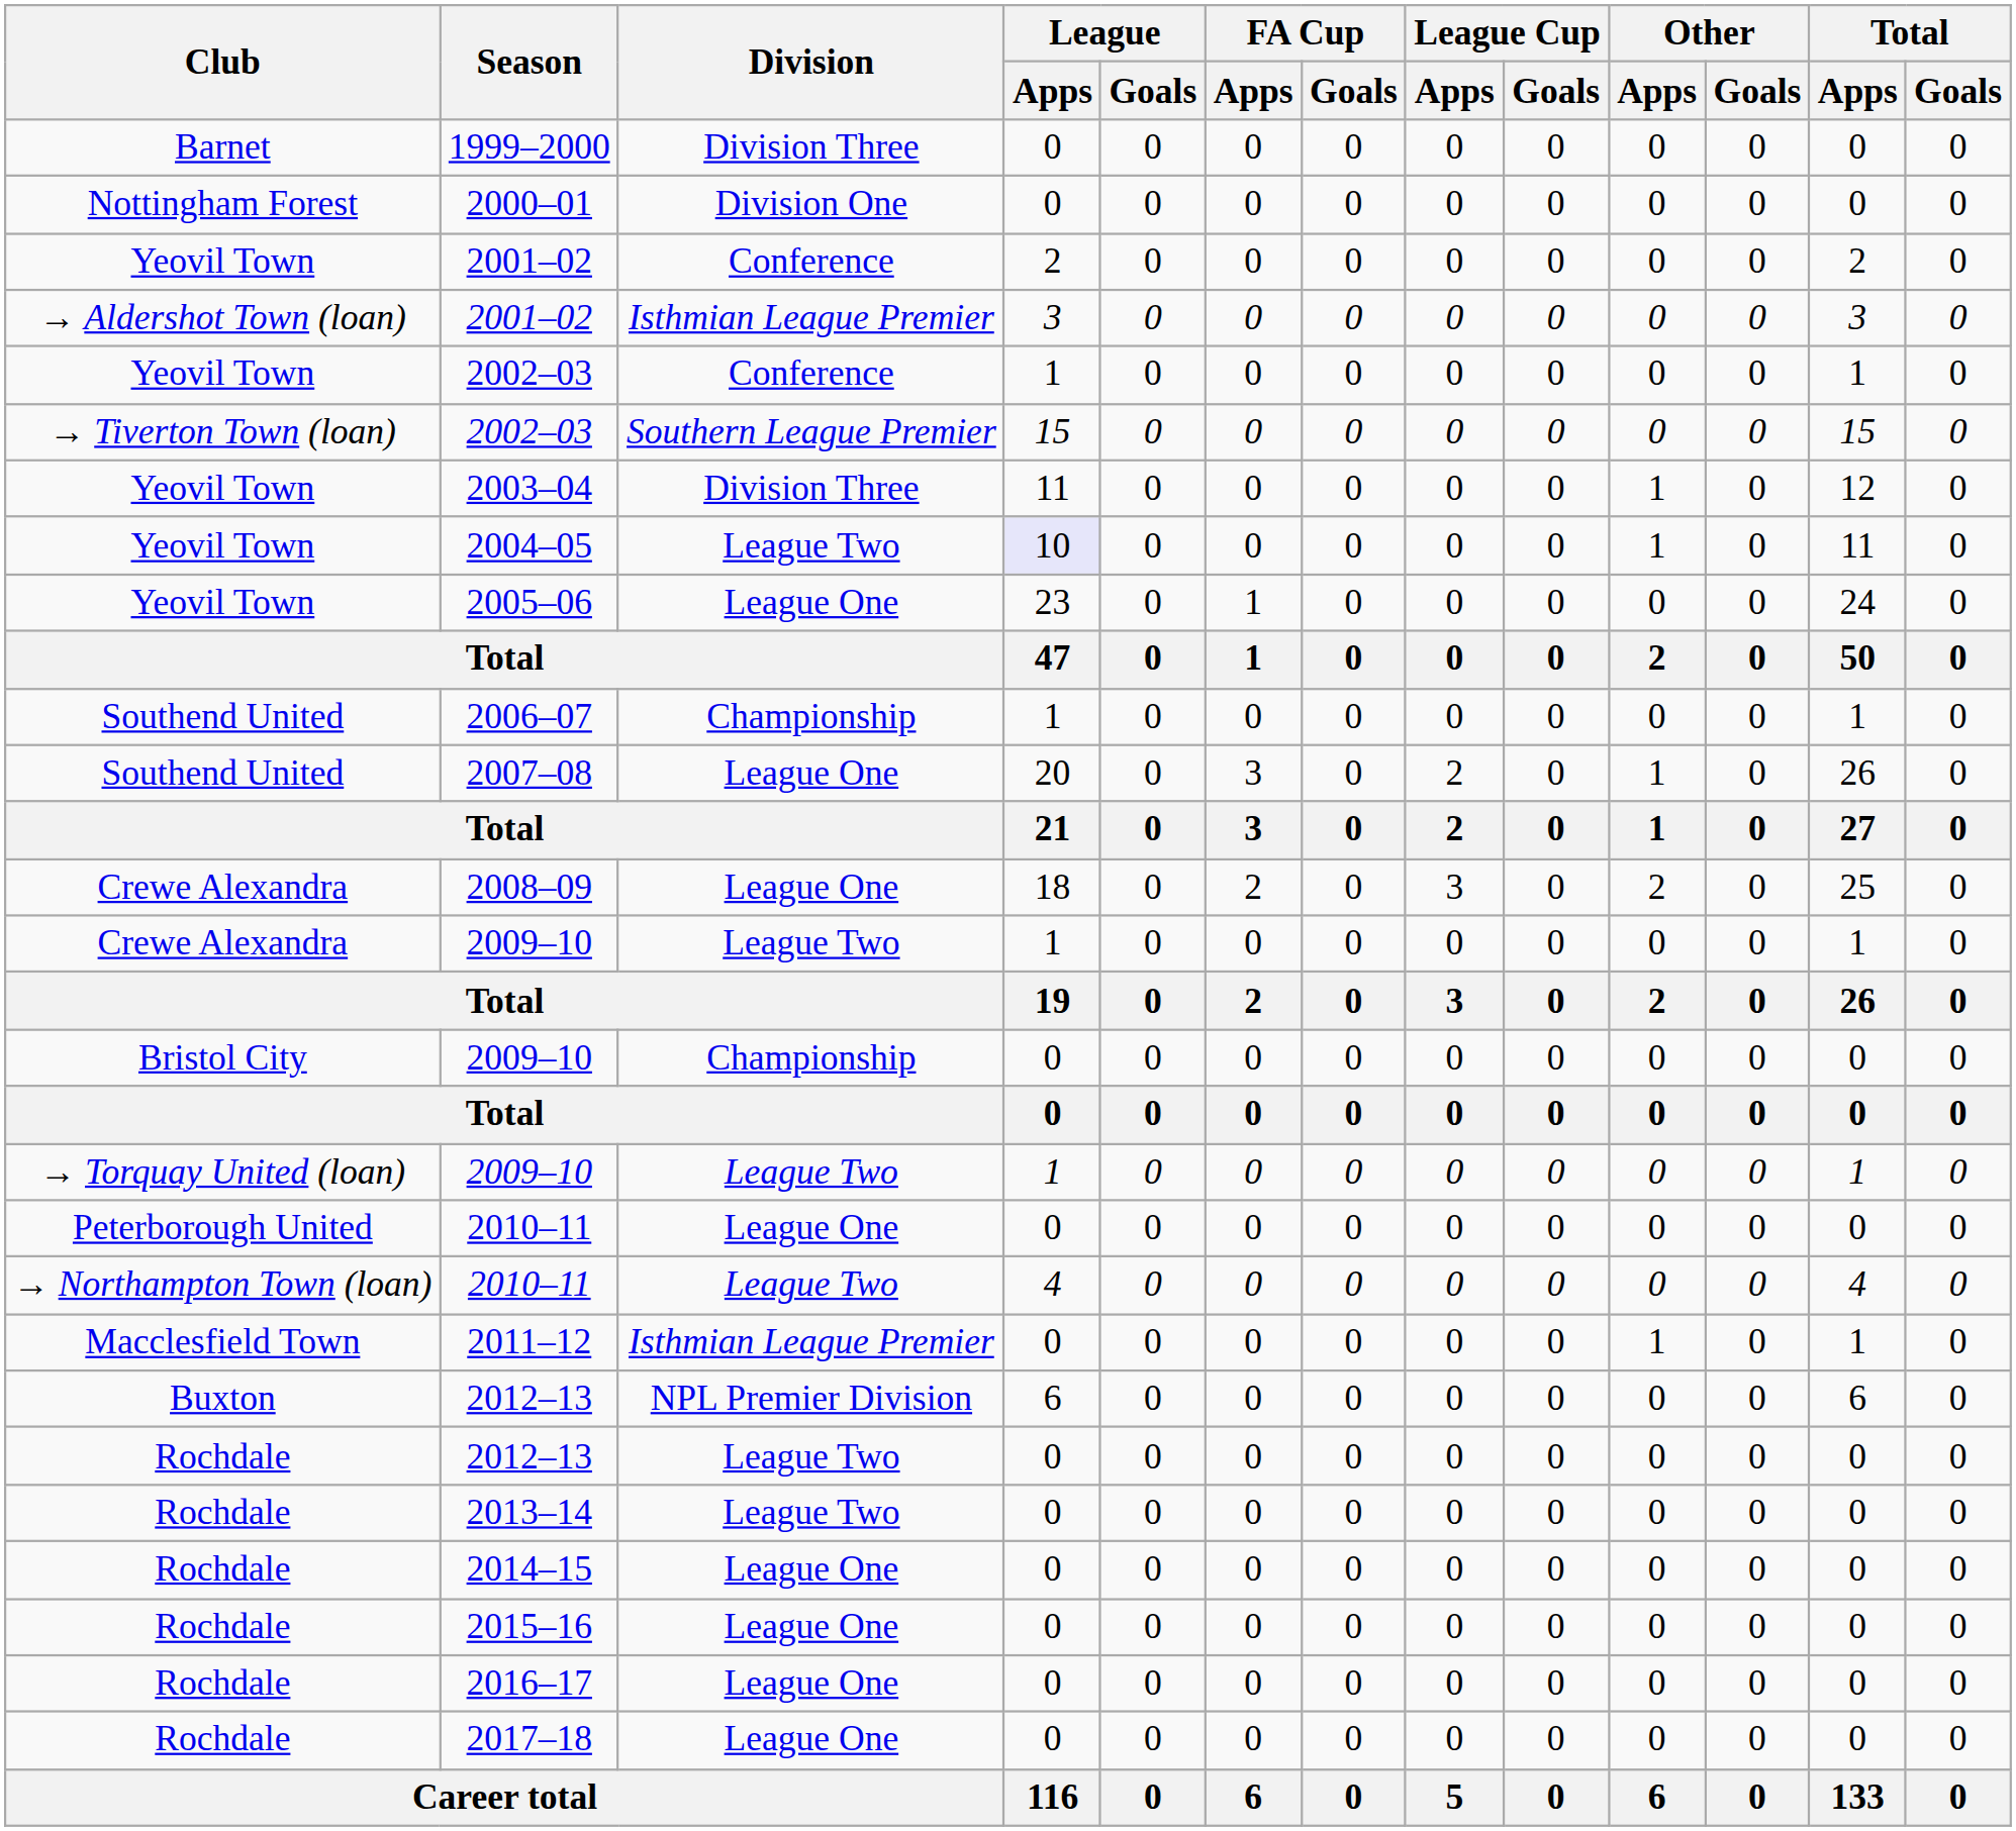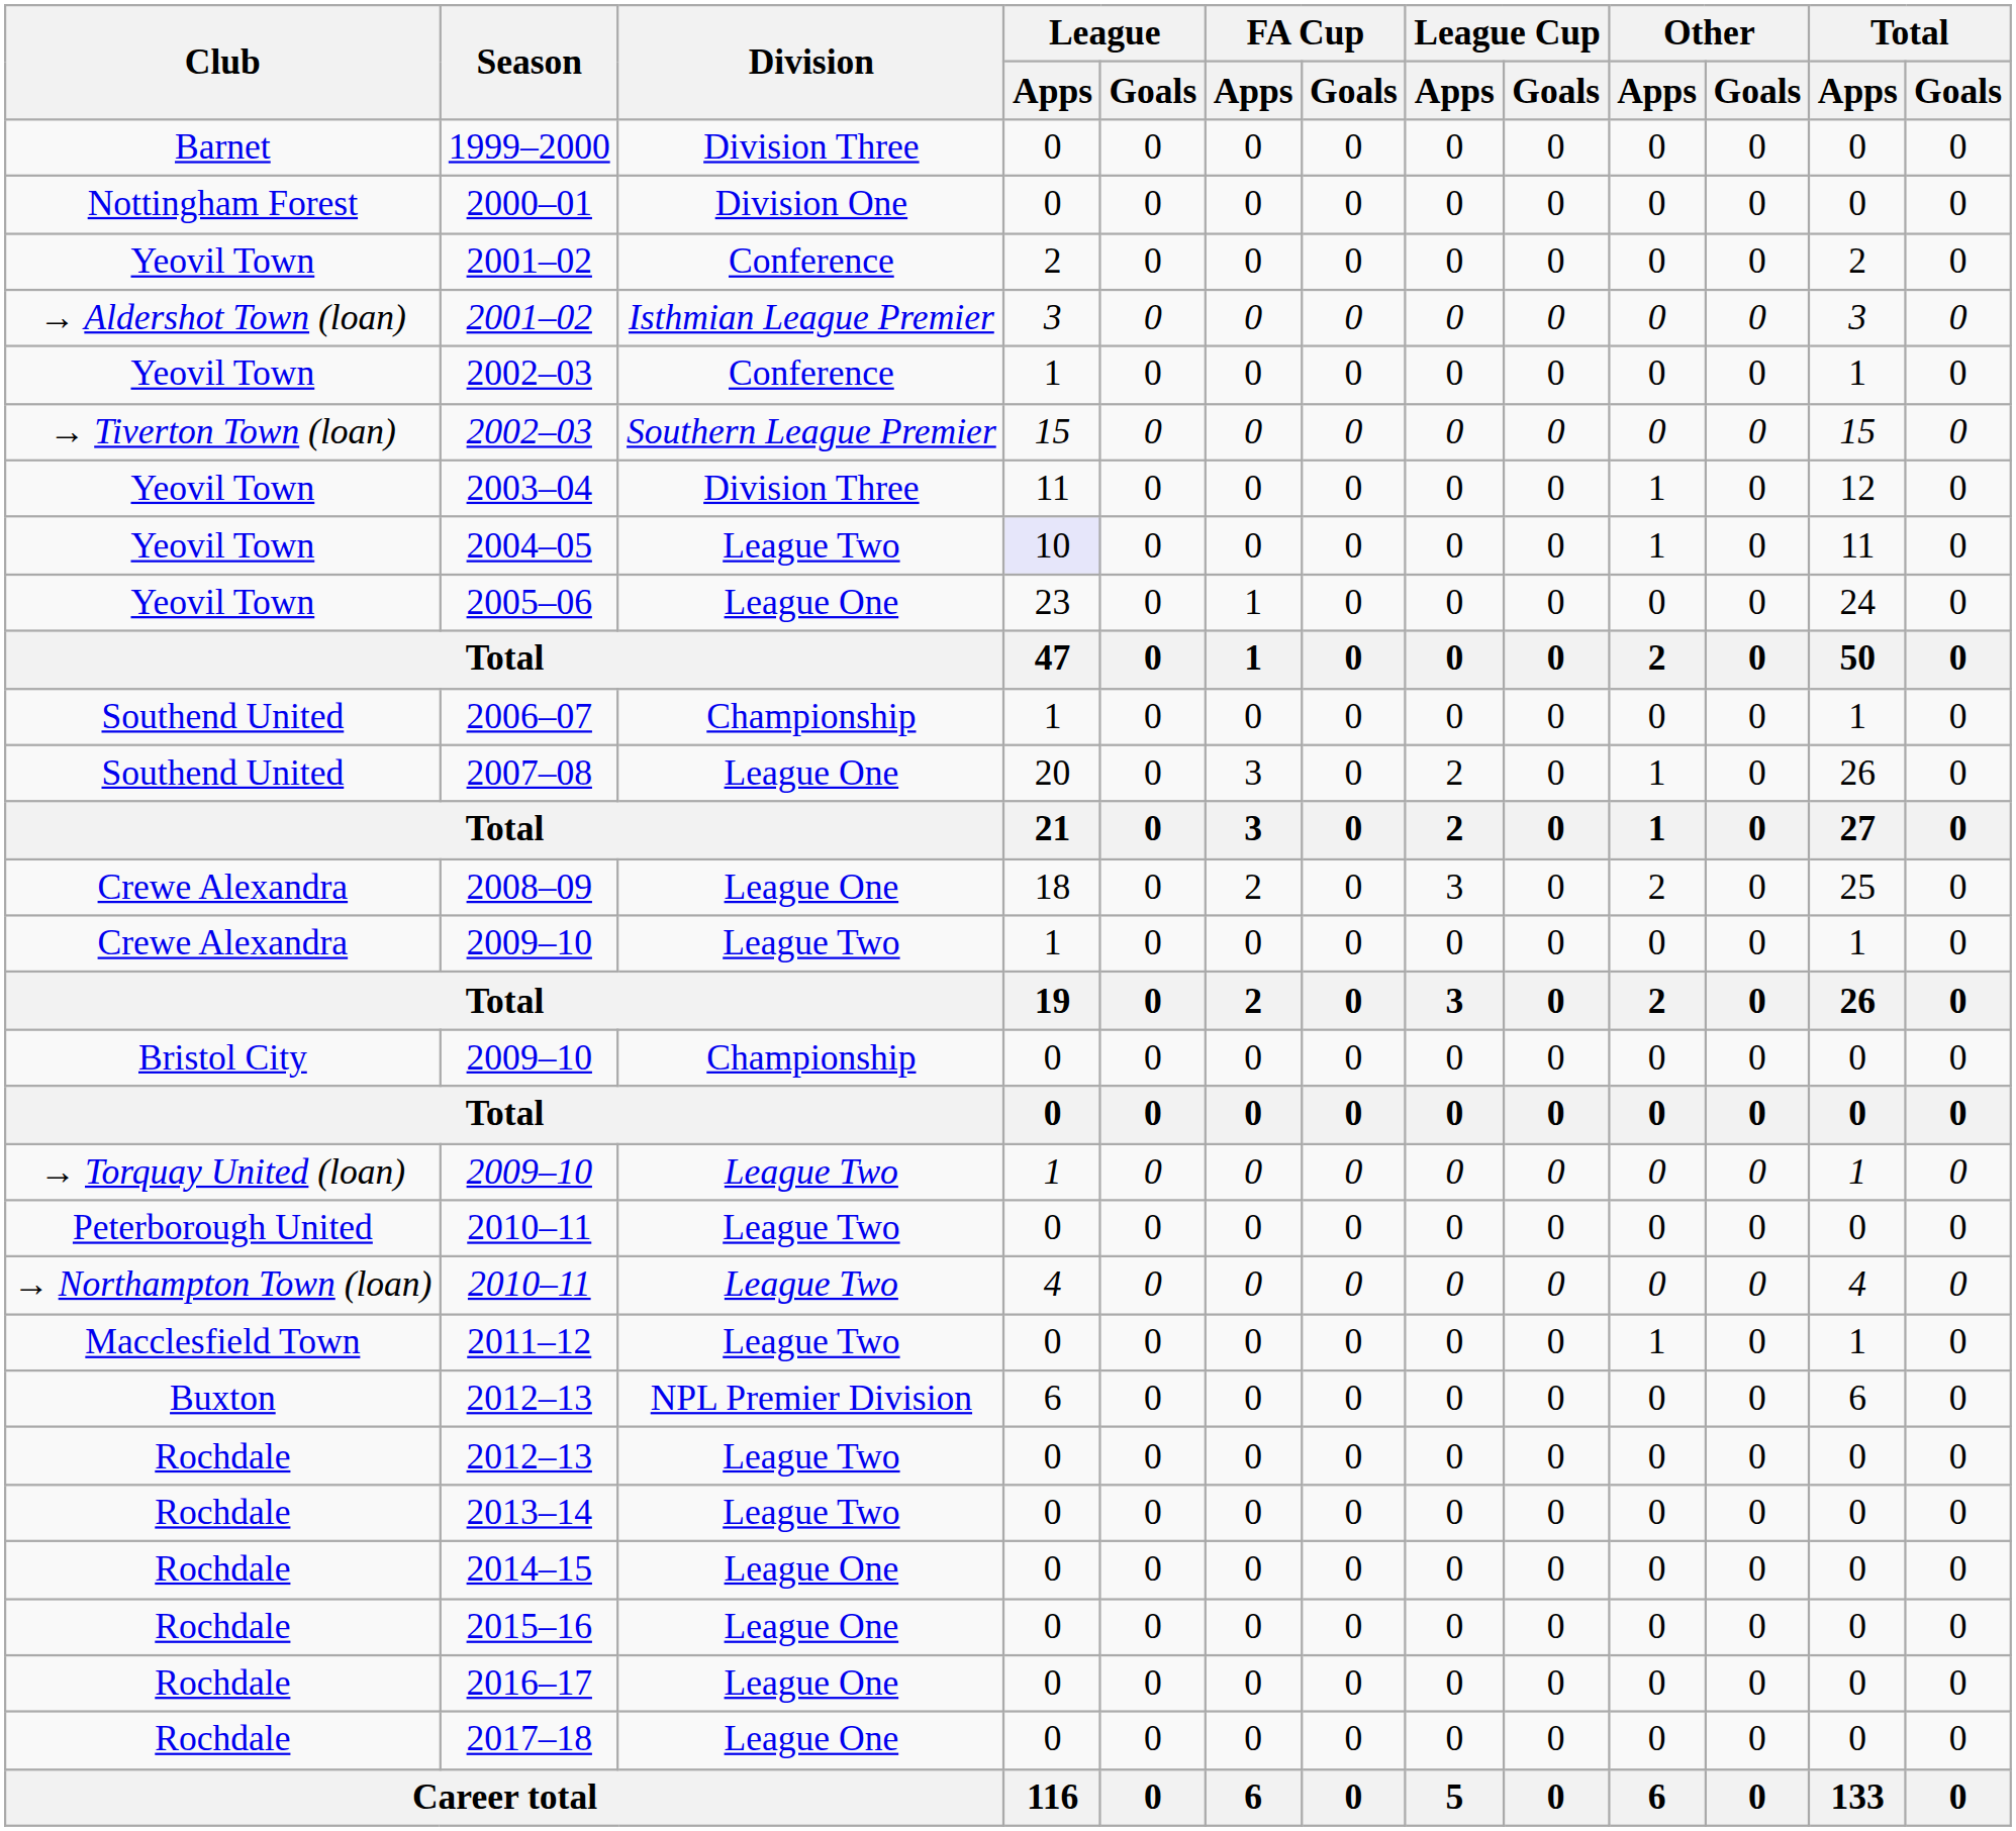Peterborough United / 2010–11 | Division: League One -> League Two
2011–12 | Division: Isthmian League Premier -> League Two
